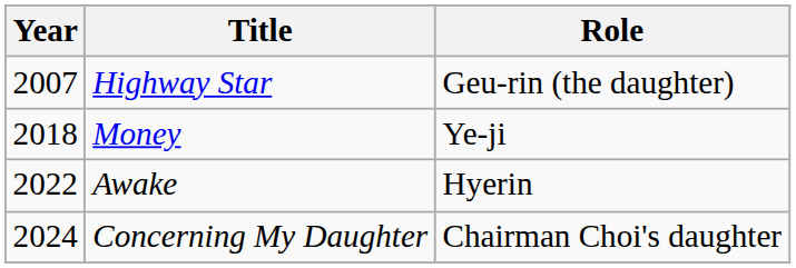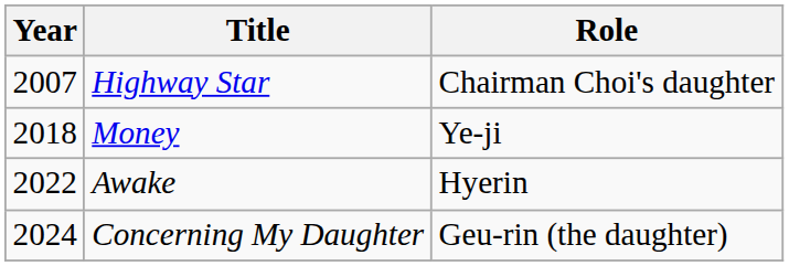Highway Star | Role: Geu-rin (the daughter) -> Chairman Choi's daughter
Concerning My Daughter | Role: Chairman Choi's daughter -> Geu-rin (the daughter)
